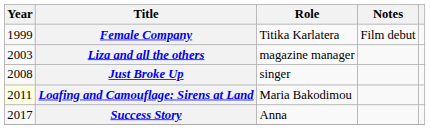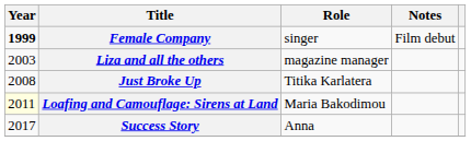Female Company | Year: normal -> bold
Female Company | Role: Titika Karlatera -> singer
Just Broke Up | Role: singer -> Titika Karlatera
